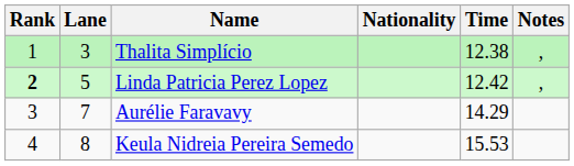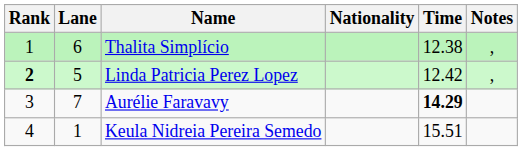Thalita Simplício | Lane: 3 -> 6
Aurélie Faravavy | Time: normal -> bold
Keula Nidreia Pereira Semedo | Lane: 8 -> 1
Keula Nidreia Pereira Semedo | Time: 15.53 -> 15.51
